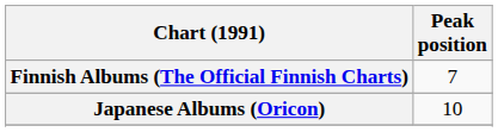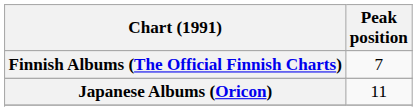Japanese Albums (Oricon) | Peak position: 10 -> 11
